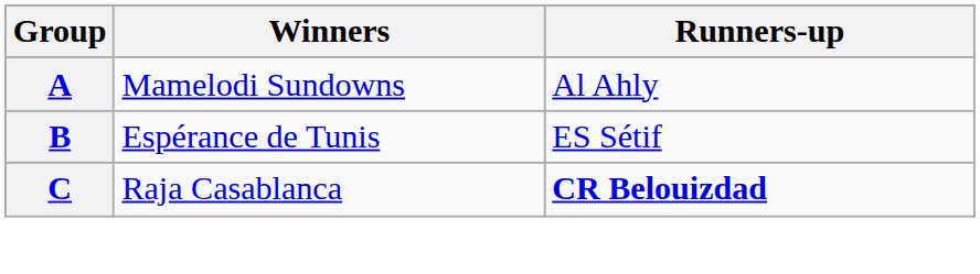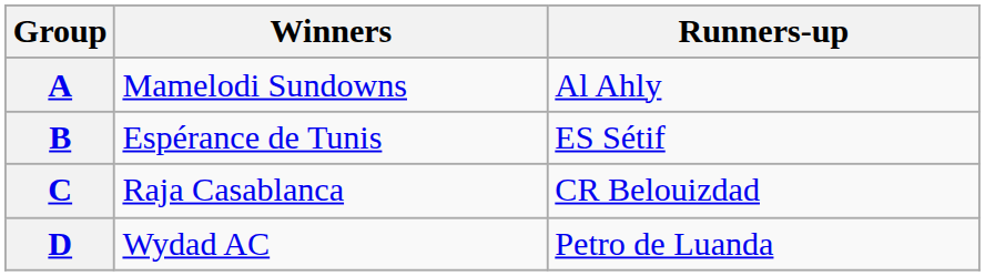C | Runners-up: bold -> normal
+ row: D | Wydad AC | Petro de Luanda
